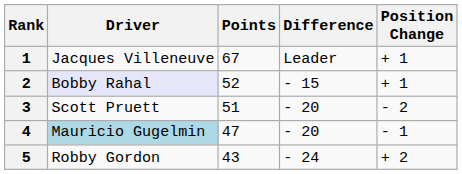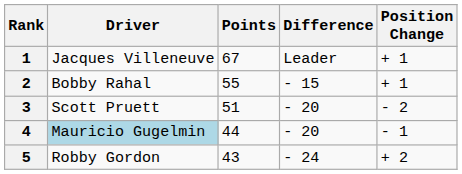2 | Driver: lavender background -> no background
2 | Points: 52 -> 55
4 | Points: 47 -> 44
